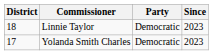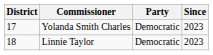rows swapped: Yolanda Smith Charles <-> Linnie Taylor
